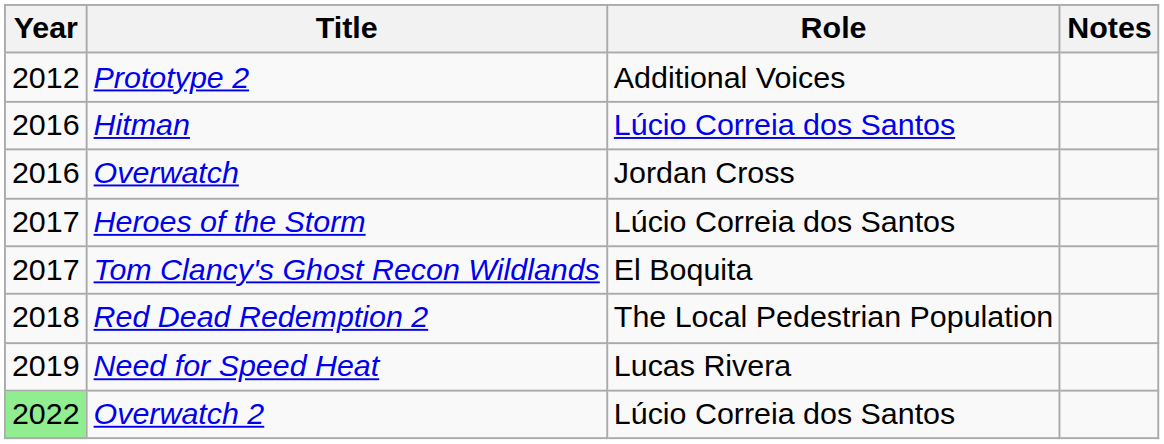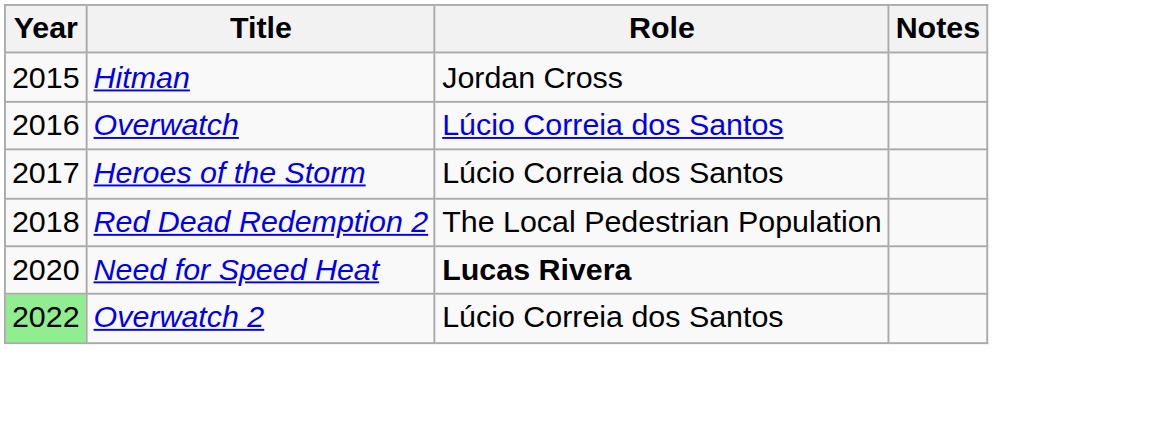- row: 2012 | Prototype 2 | Additional Voices
Hitman | Year: 2016 -> 2015
Hitman | Role: Lúcio Correia dos Santos -> Jordan Cross
Overwatch | Role: Jordan Cross -> Lúcio Correia dos Santos
- row: 2017 | Tom Clancy's Ghost Recon Wildlands | El Boquita
Need for Speed Heat | Year: 2019 -> 2020
Need for Speed Heat | Role: normal -> bold
